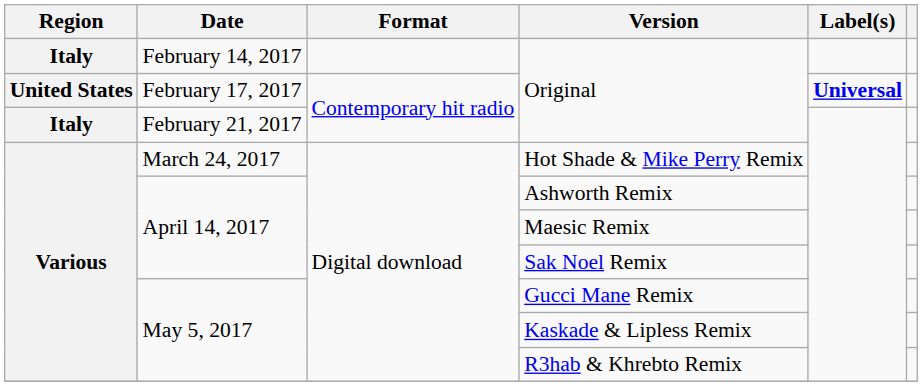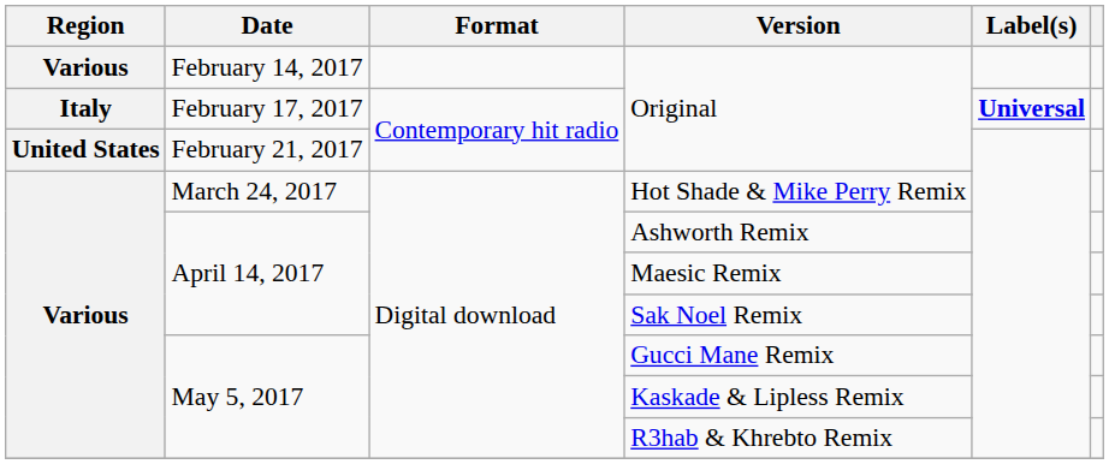February 14, 2017 / Original | Region: Italy -> Various
February 17, 2017 / Original | Region: United States -> Italy
February 21, 2017 / Original | Region: Italy -> United States
